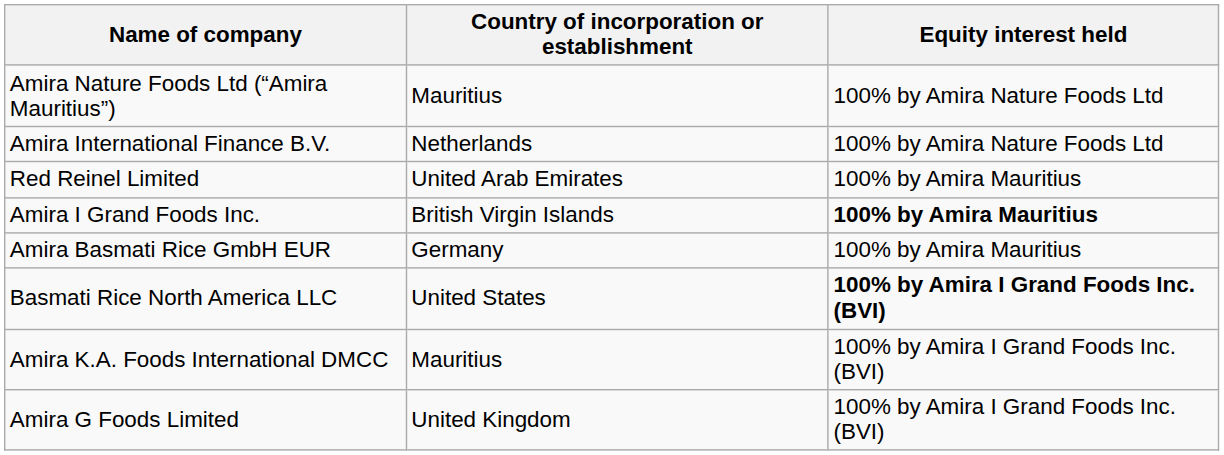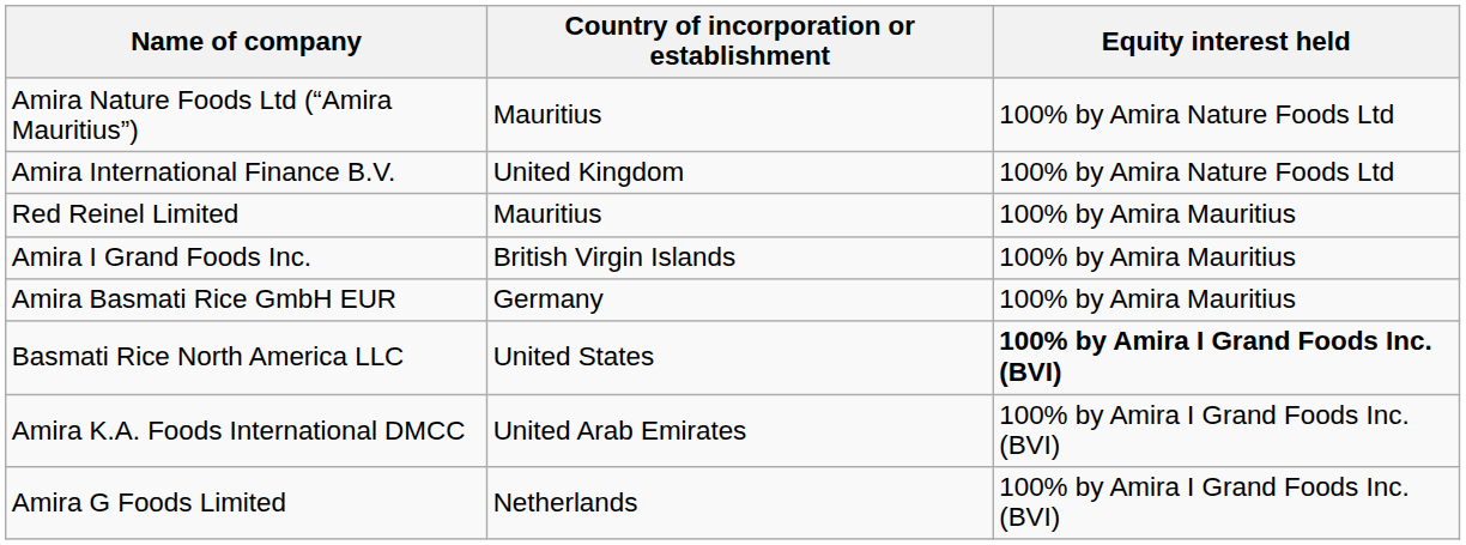Amira International Finance B.V. | Country of incorporation or establishment: Netherlands -> United Kingdom
Red Reinel Limited | Country of incorporation or establishment: United Arab Emirates -> Mauritius
Amira I Grand Foods Inc. | Equity interest held: bold -> normal
Amira K.A. Foods International DMCC | Country of incorporation or establishment: Mauritius -> United Arab Emirates
Amira G Foods Limited | Country of incorporation or establishment: United Kingdom -> Netherlands
